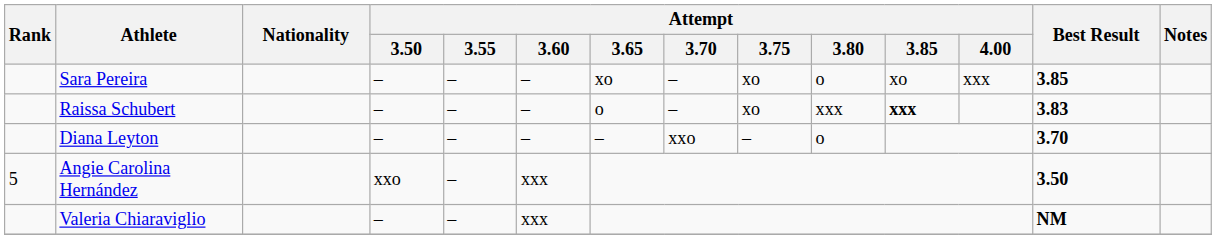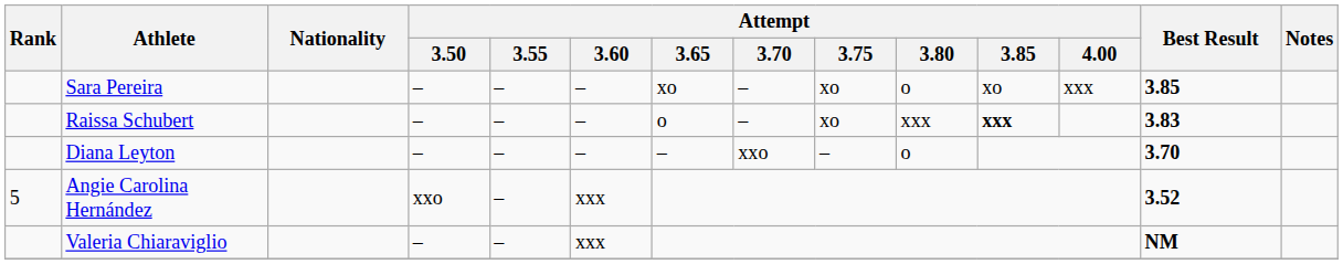Angie Carolina Hernández | Best Result: 3.50 -> 3.52
